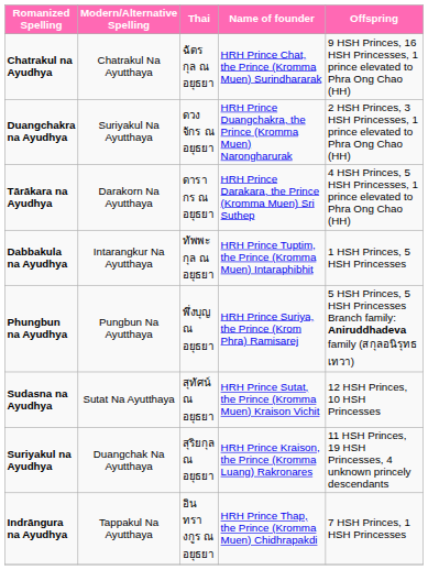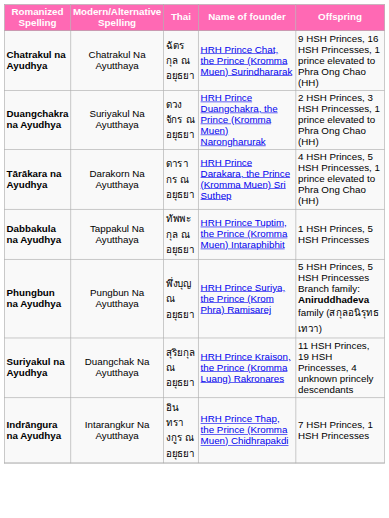Dabbakula na Ayudhya | Modern/Alternative Spelling: Intarangkur Na Ayutthaya -> Tappakul Na Ayutthaya
- row: Sudasna na Ayudhya | Sutat Na Ayutthaya | สุทัศน์ ณ อยุธยา | HRH Prince Sutat, the Prince (Kromma Muen) Kraison Vichit | 12 HSH Princes, 10 HSH Princesses
Indrāngura na Ayudhya | Modern/Alternative Spelling: Tappakul Na Ayutthaya -> Intarangkur Na Ayutthaya
